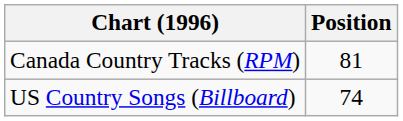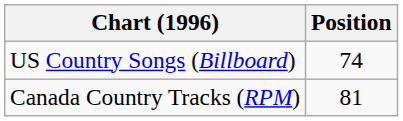rows swapped: Canada Country Tracks (RPM) <-> US Country Songs (Billboard)
